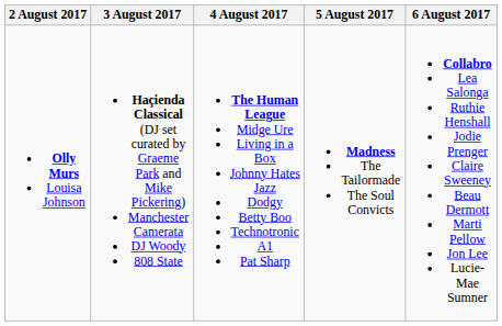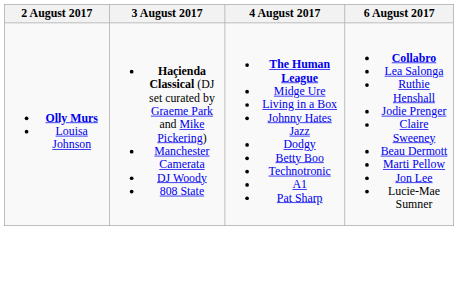- column: 5 August 2017 | Madness The Tailormade The Soul Convicts
